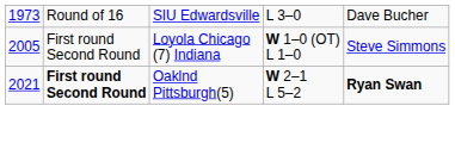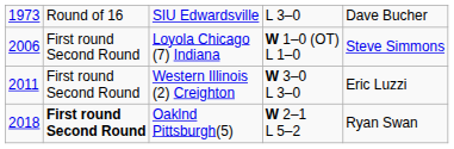Loyola Chicago (7) Indiana | column 1: 2005 -> 2006
+ row: 2011 | First round Second Round | Western Illinois (2) Creighton | W 3–0 L 3–0 | Eric Luzzi
Oaklnd Pittsburgh(5) | column 1: 2021 -> 2018
Oaklnd Pittsburgh(5) | column 5: bold -> normal
